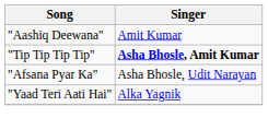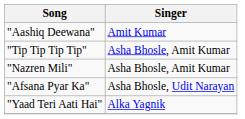"Tip Tip Tip Tip" | Singer: bold -> normal
+ row: "Nazren Mili" | Asha Bhosle, Amit Kumar
